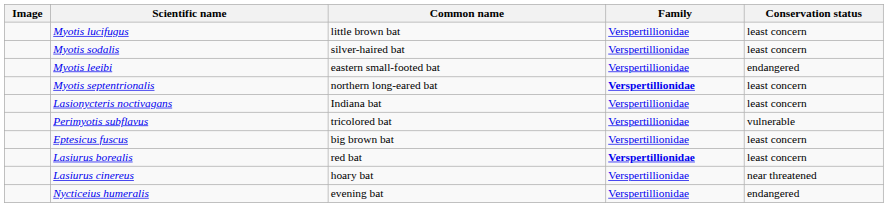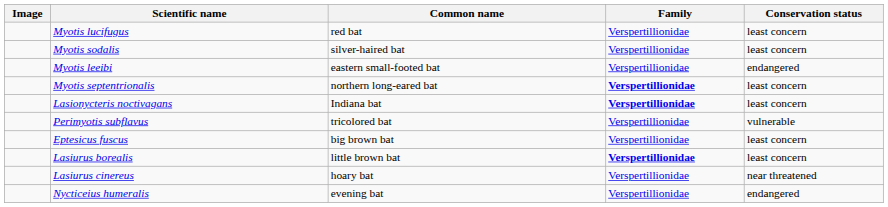Myotis lucifugus | Common name: little brown bat -> red bat
Lasionycteris noctivagans | Family: normal -> bold
Lasiurus borealis | Common name: red bat -> little brown bat
